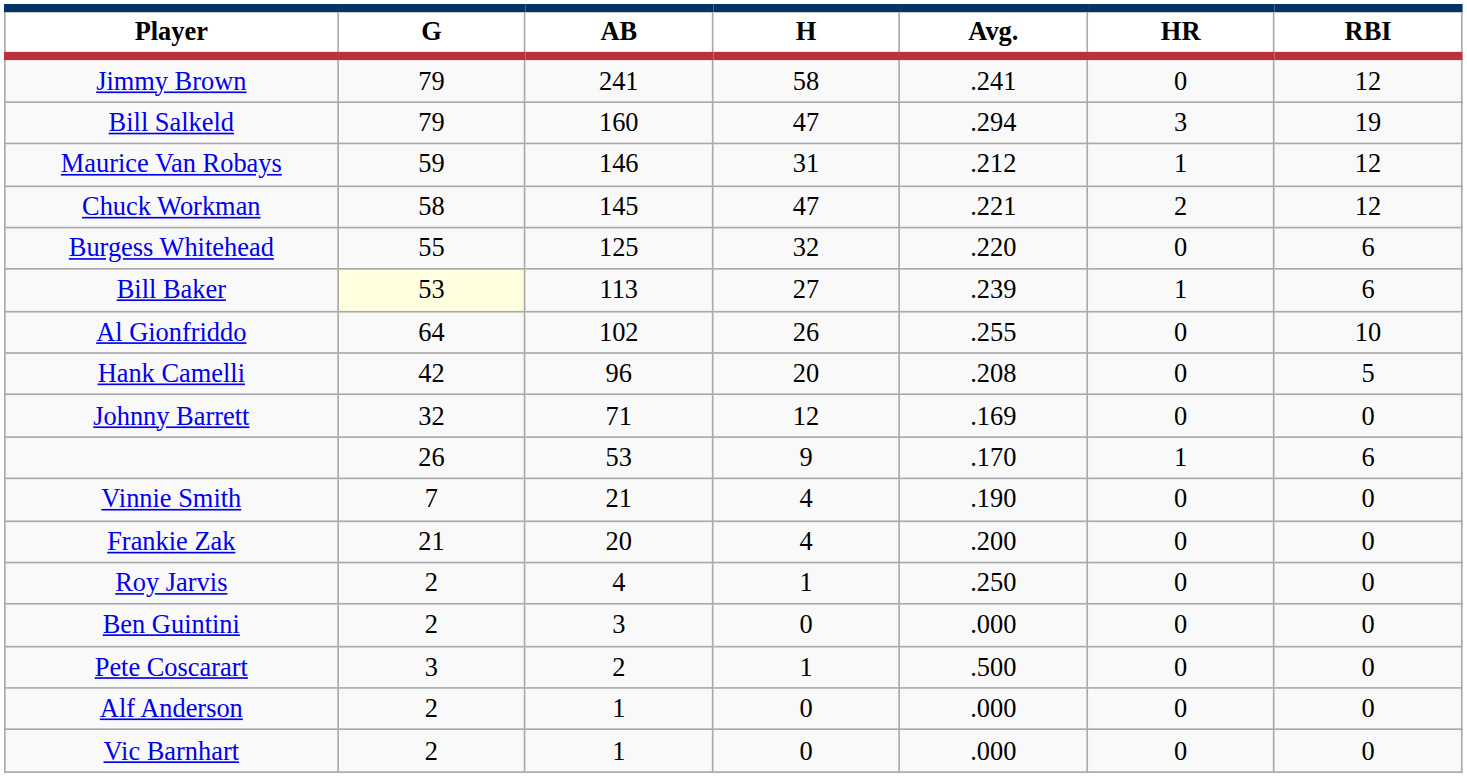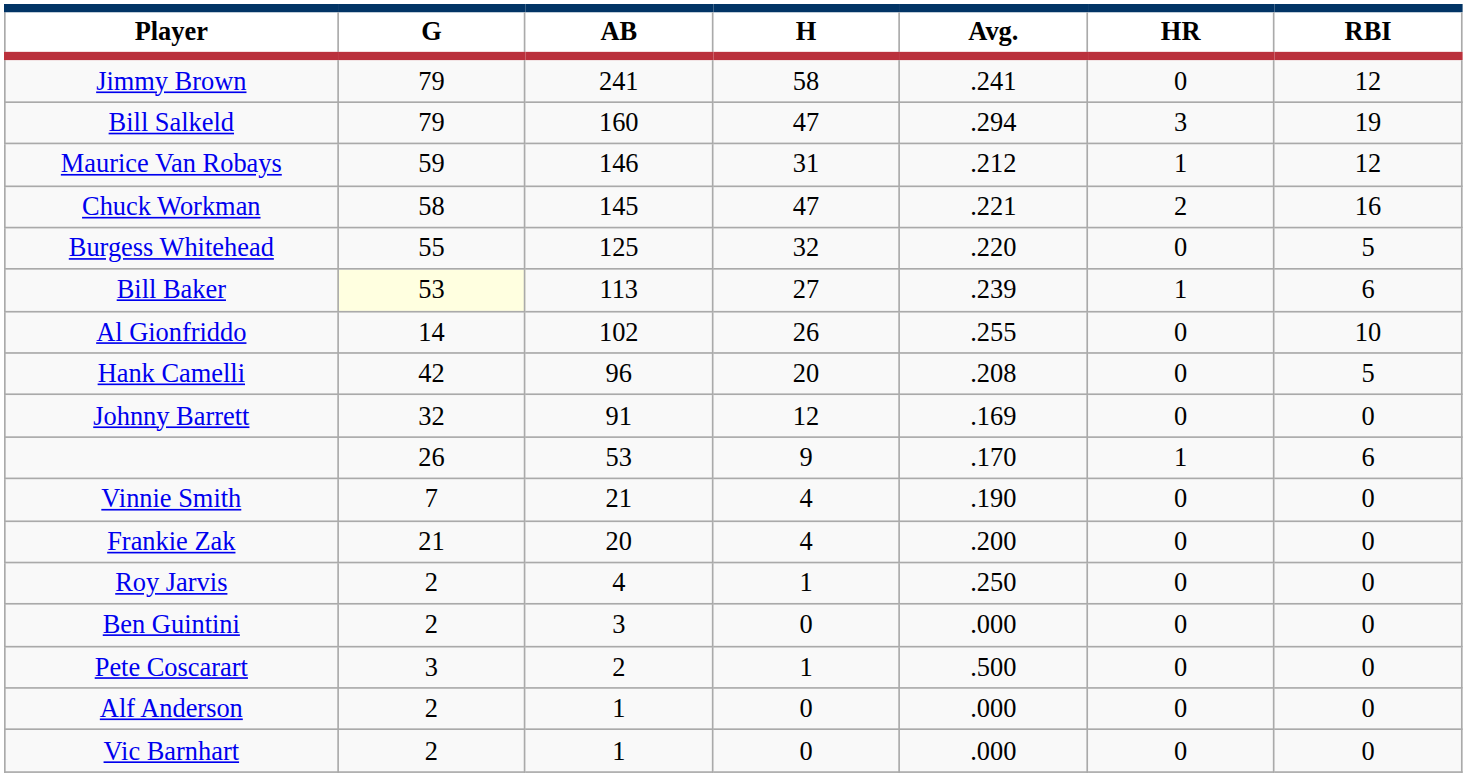Chuck Workman | RBI: 12 -> 16
Burgess Whitehead | RBI: 6 -> 5
Al Gionfriddo | G: 64 -> 14
Johnny Barrett | AB: 71 -> 91
